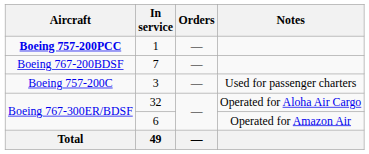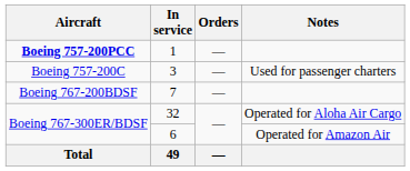rows swapped: 3 <-> 7
